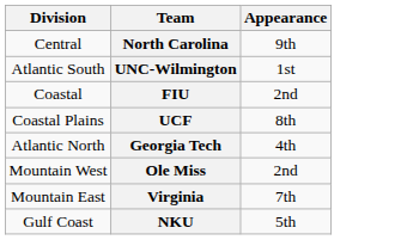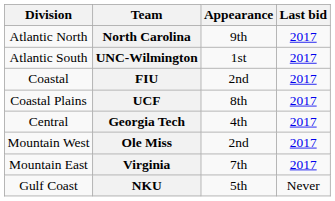+ column: Last bid | 2017 | 2017 | 2017 | 2017 | 2017 | 2017 | 2017 | Never
North Carolina | Division: Central -> Atlantic North
Georgia Tech | Division: Atlantic North -> Central
